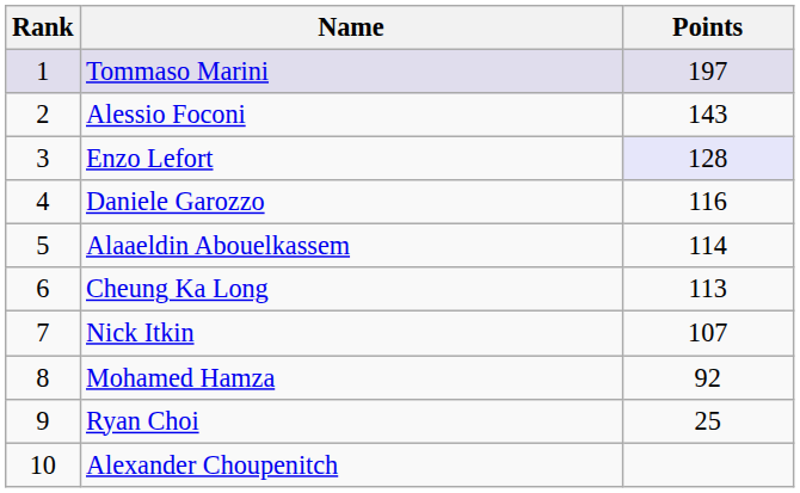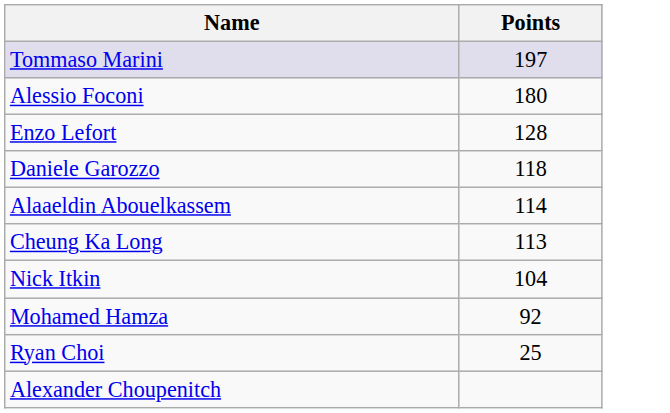- column: Rank | 1 | 2 | 3 | 4 | 5 | 6 | 7 | 8 | 9 | 10
Alessio Foconi | Points: 143 -> 180
Enzo Lefort | Points: lavender background -> no background
Daniele Garozzo | Points: 116 -> 118
Nick Itkin | Points: 107 -> 104
